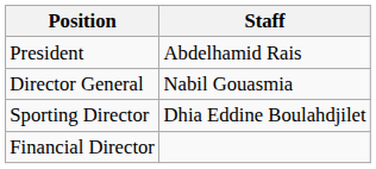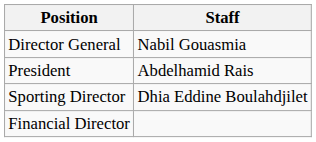rows swapped: President <-> Director General
